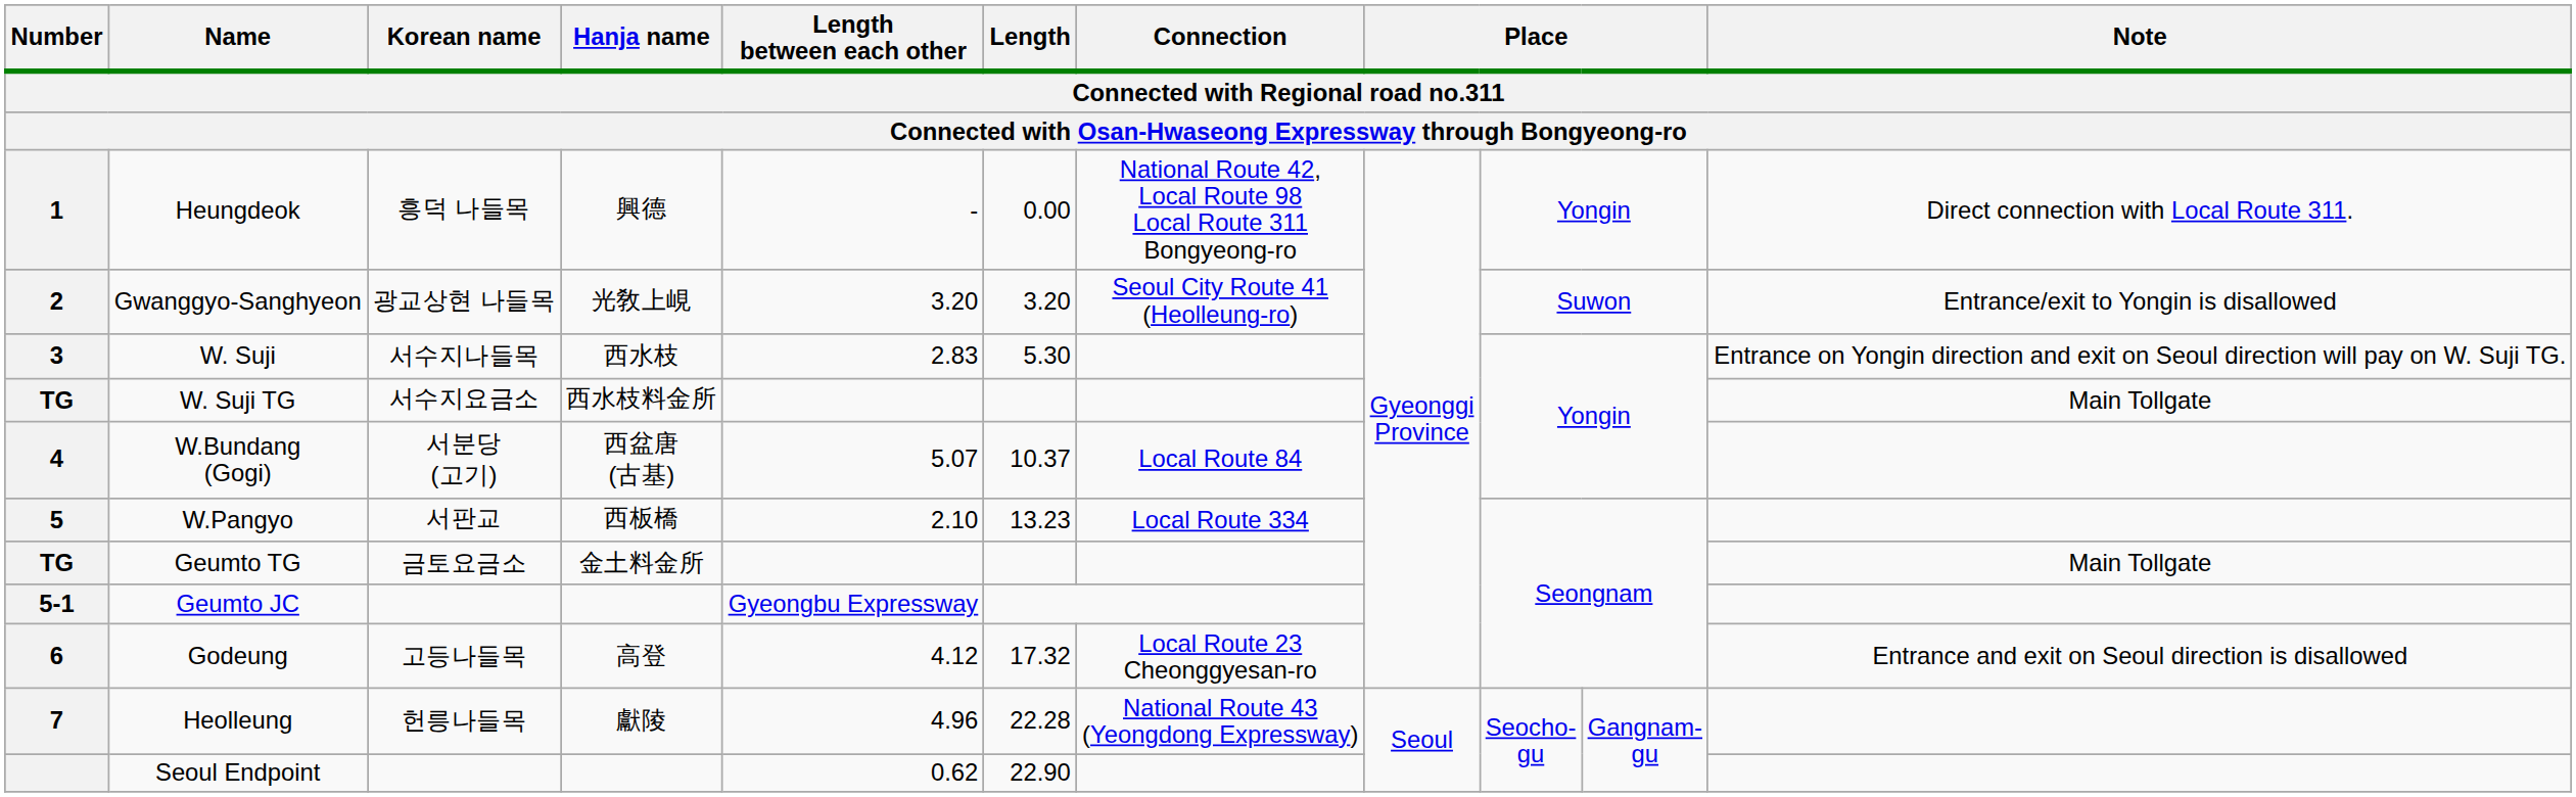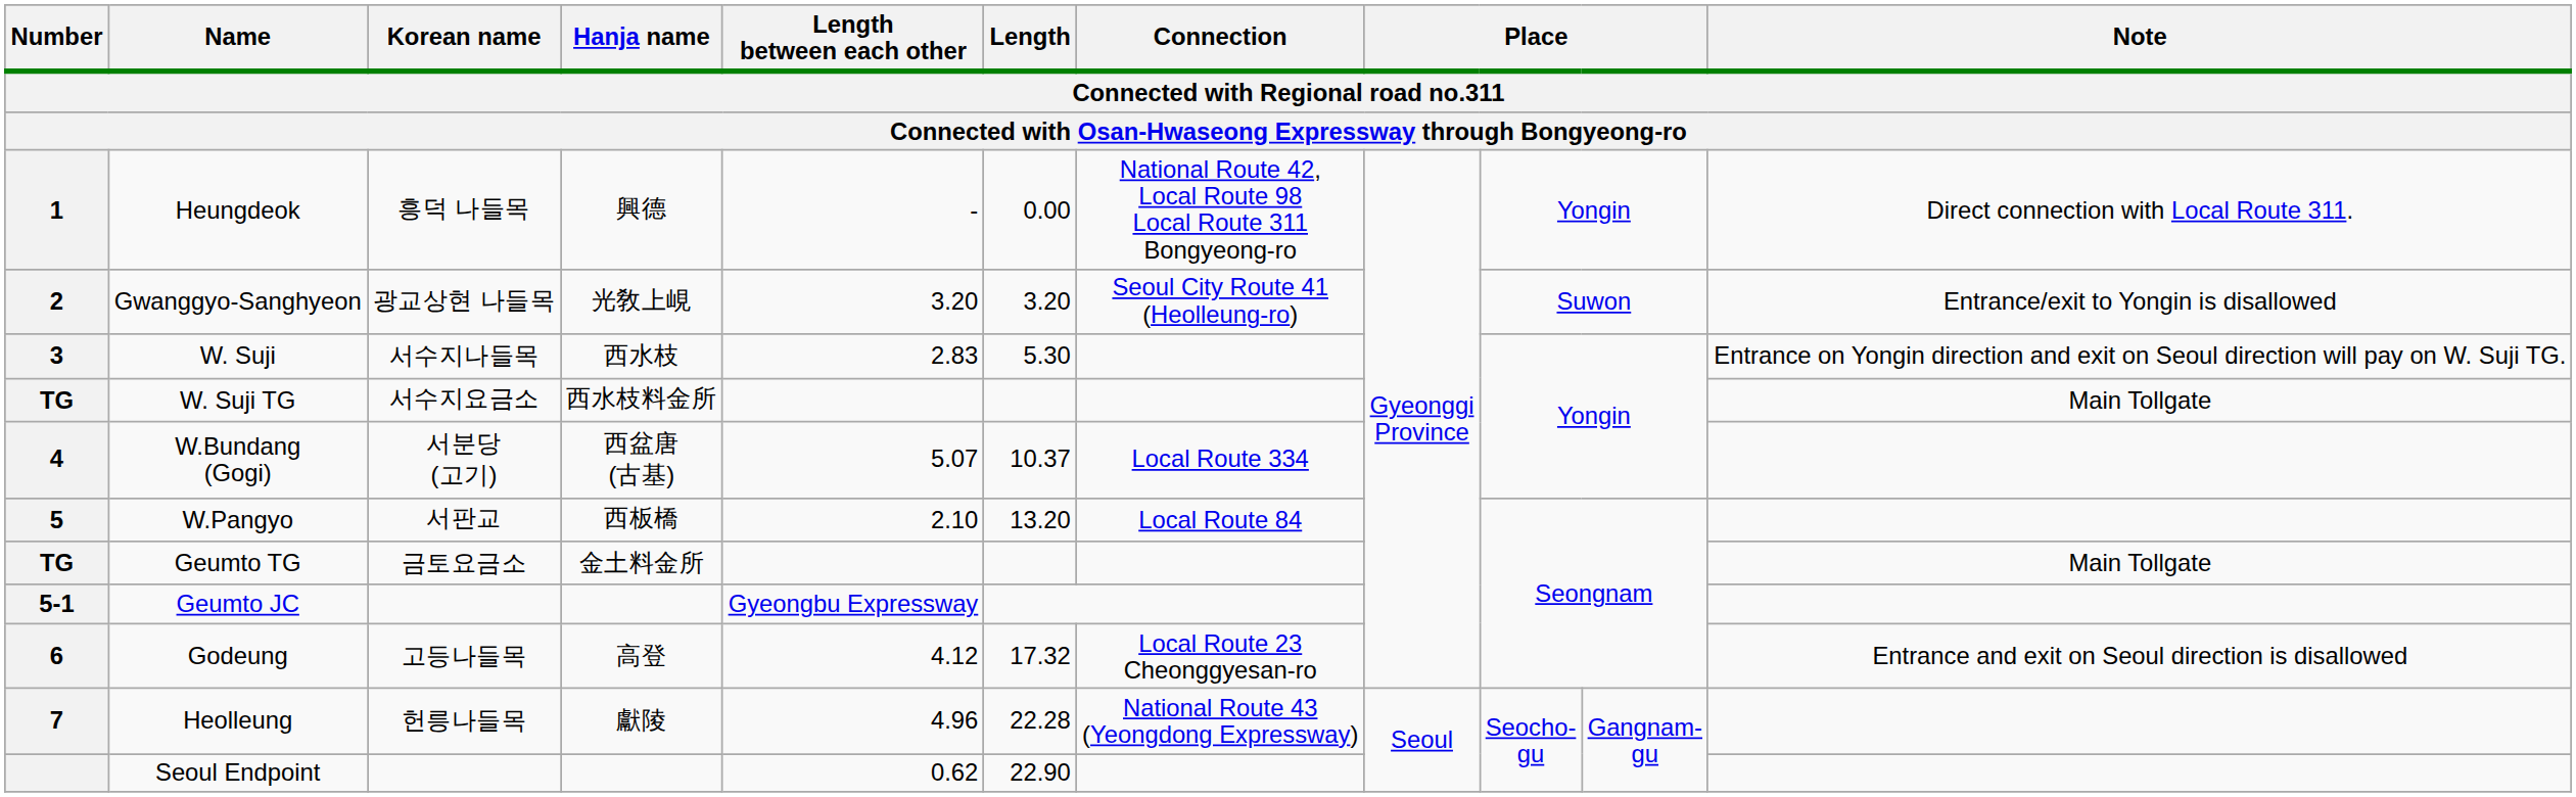W.Bundang (Gogi) | Connection: Local Route 84 -> Local Route 334
W.Pangyo | Length: 13.23 -> 13.20
W.Pangyo | Connection: Local Route 334 -> Local Route 84
